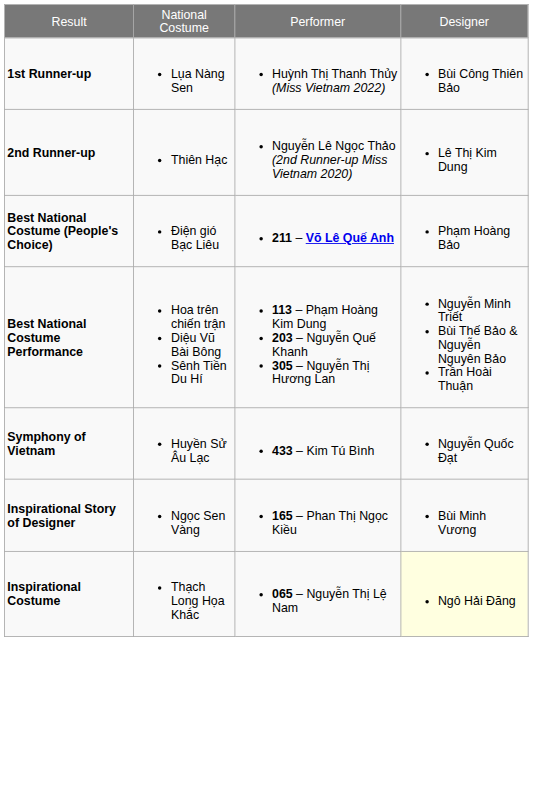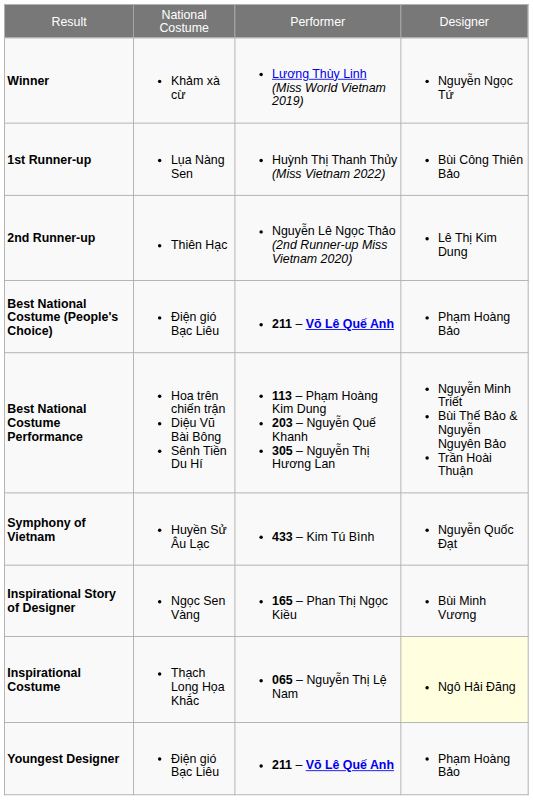+ row: Winner | Khảm xà cừ | Lương Thùy Linh (Miss World Vietnam 2019) | Nguyễn Ngọc Tứ
+ row: Youngest Designer | Điện gió Bạc Liêu | 211 – Võ Lê Quế Anh | Phạm Hoàng Bảo
